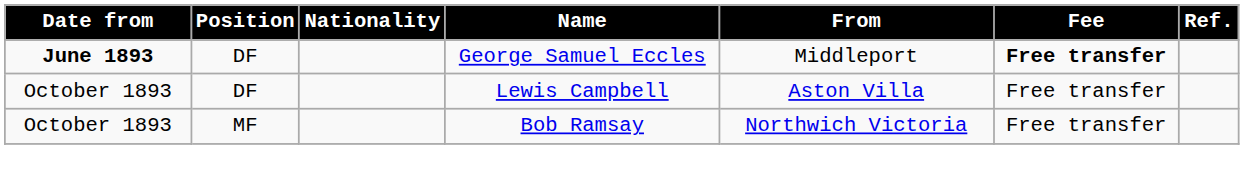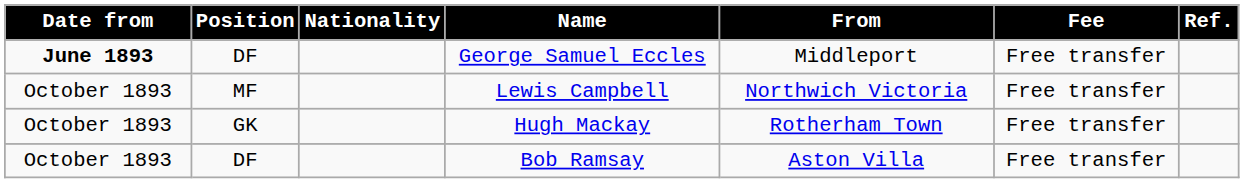George Samuel Eccles | Fee: bold -> normal
Lewis Campbell | Position: DF -> MF
Lewis Campbell | From: Aston Villa -> Northwich Victoria
+ row: October 1893 | GK | Hugh Mackay | Rotherham Town | Free transfer
Bob Ramsay | Position: MF -> DF
Bob Ramsay | From: Northwich Victoria -> Aston Villa
